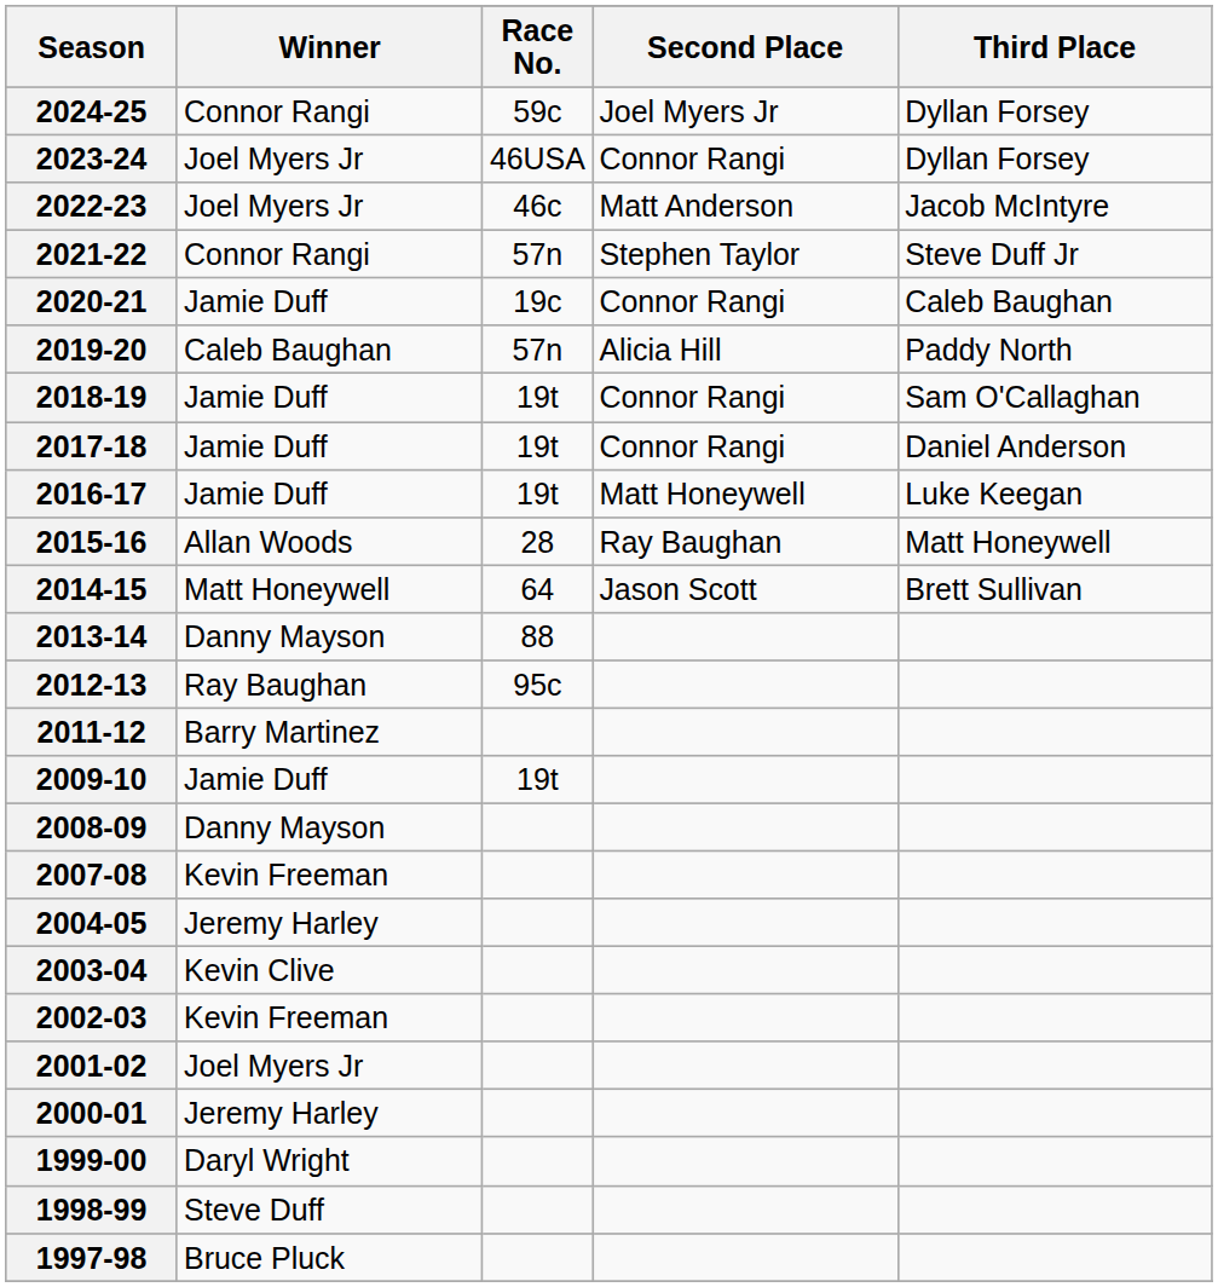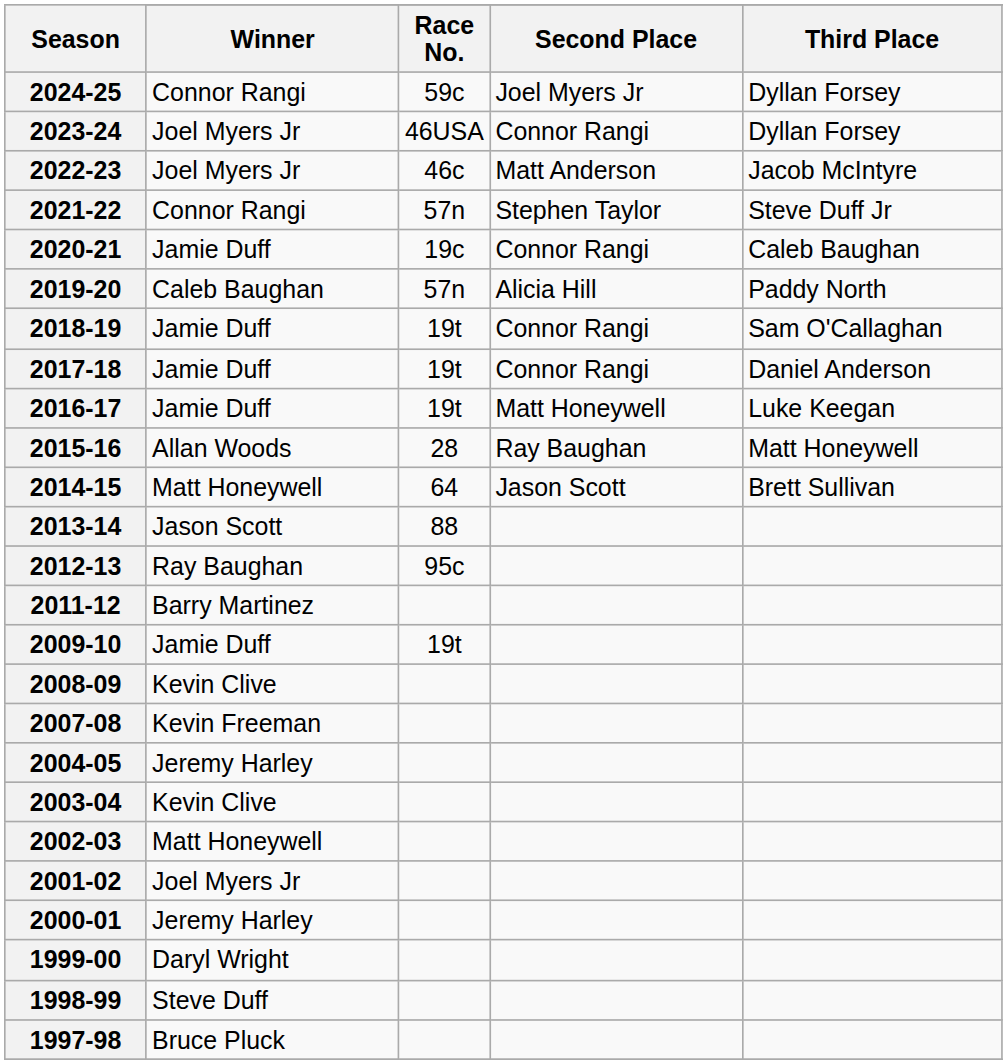2013-14 | Winner: Danny Mayson -> Jason Scott
2008-09 | Winner: Danny Mayson -> Kevin Clive
2002-03 | Winner: Kevin Freeman -> Matt Honeywell
